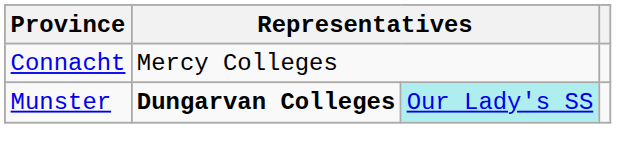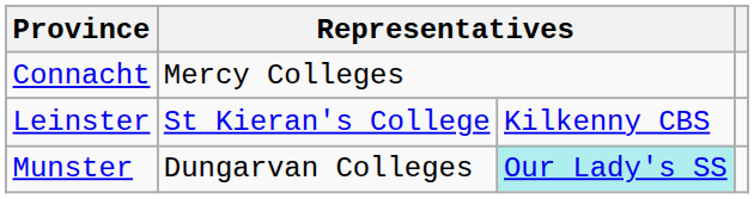+ row: Leinster | St Kieran's College | Kilkenny CBS
Munster | column 2: bold -> normal
